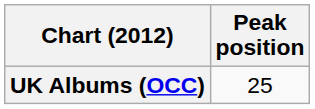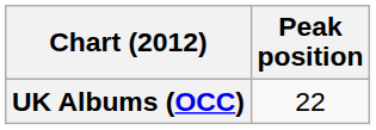UK Albums (OCC) | Peak position: 25 -> 22
